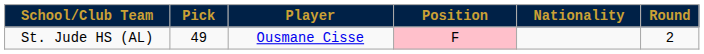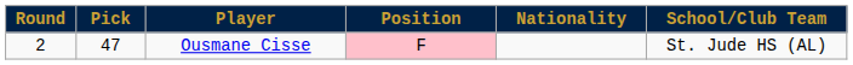columns swapped: Round <-> School/Club Team
Ousmane Cisse | Pick: 49 -> 47
